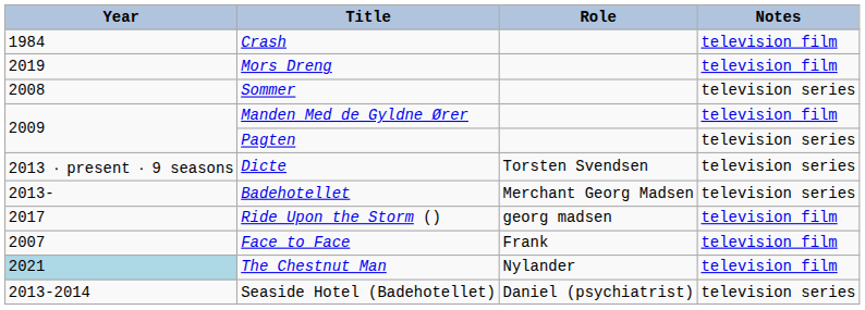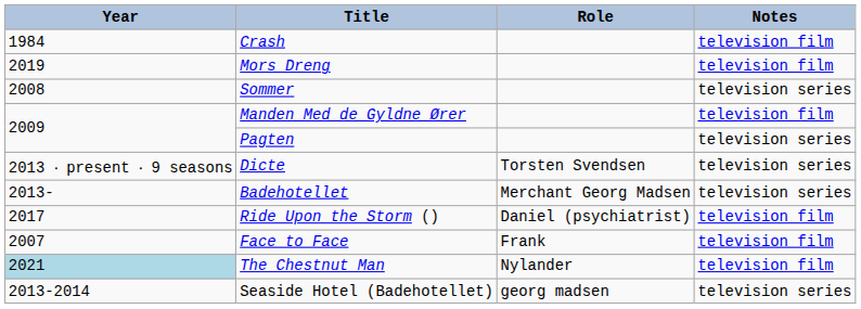Ride Upon the Storm () | Role: georg madsen -> Daniel (psychiatrist)
Seaside Hotel (Badehotellet) | Role: Daniel (psychiatrist) -> georg madsen
